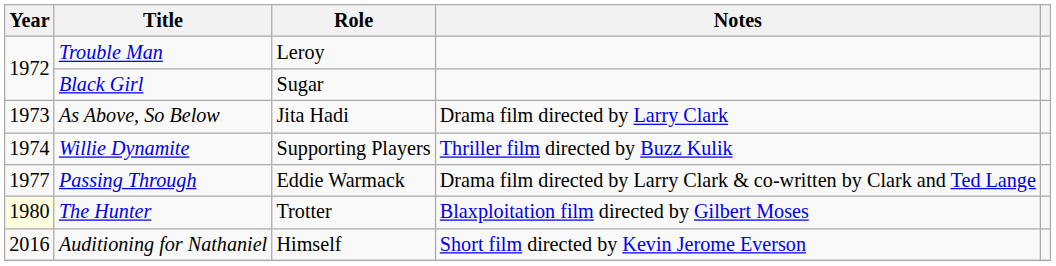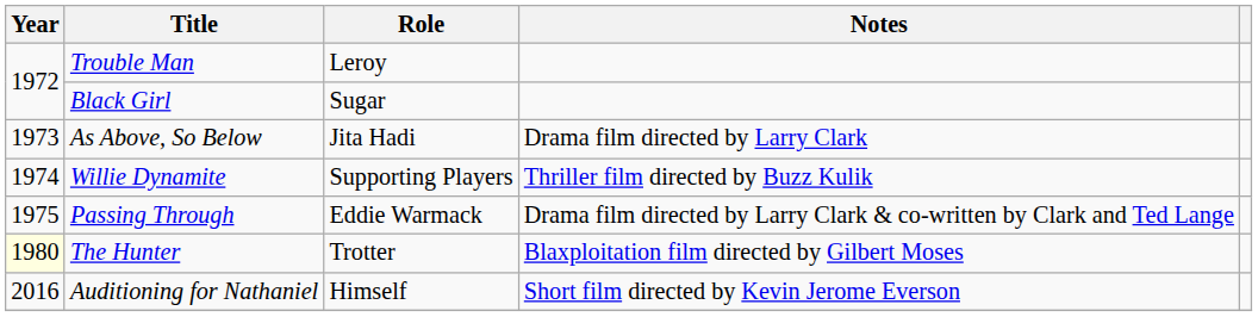Passing Through | Year: 1977 -> 1975
